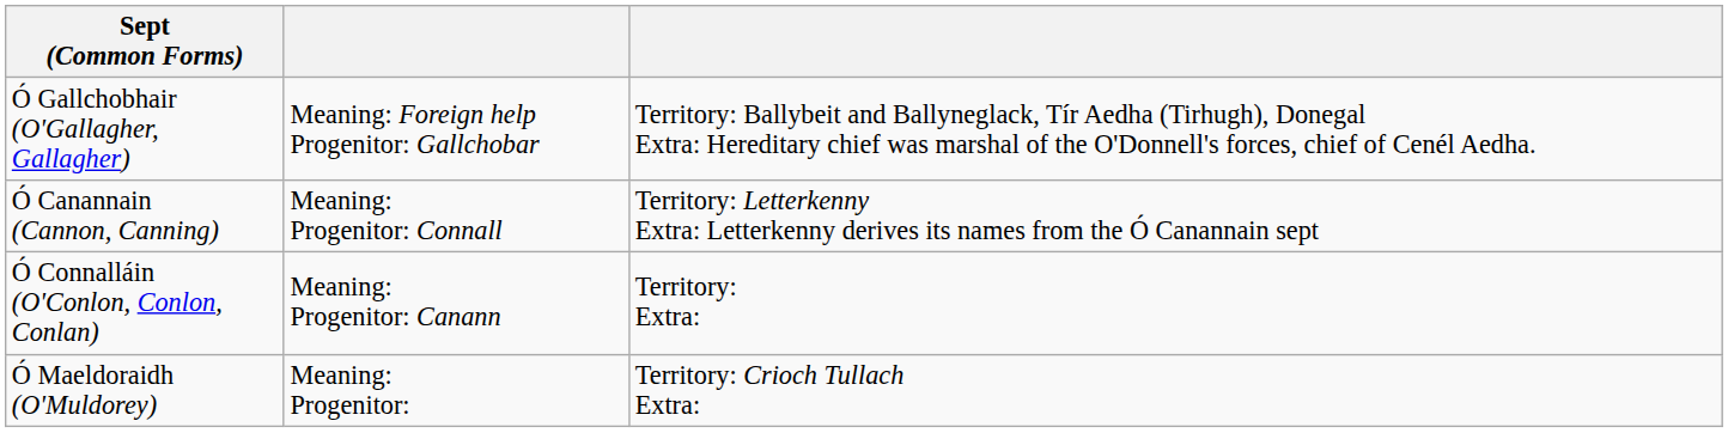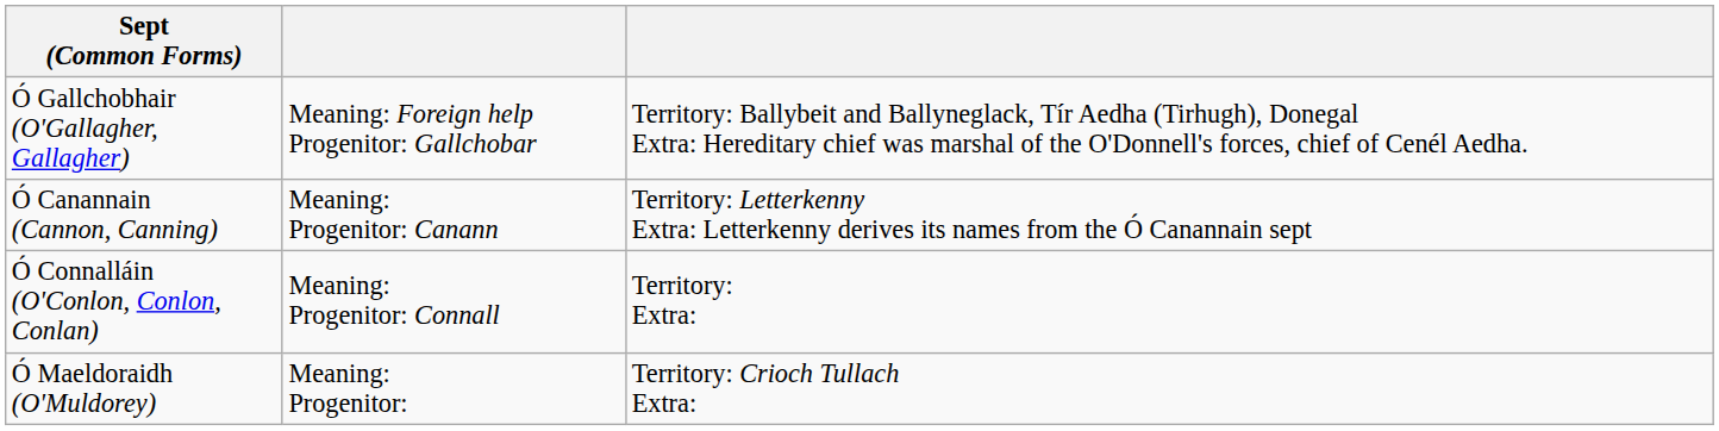Ó Canannain (Cannon, Canning) | column 2: Meaning: Progenitor: Connall -> Meaning: Progenitor: Canann
Ó Connalláin (O'Conlon, Conlon, Conlan) | column 2: Meaning: Progenitor: Canann -> Meaning: Progenitor: Connall
